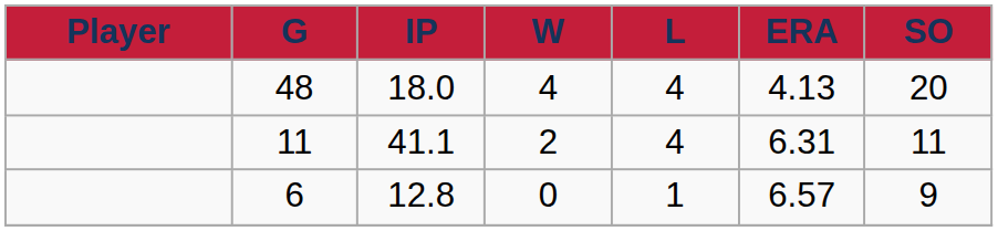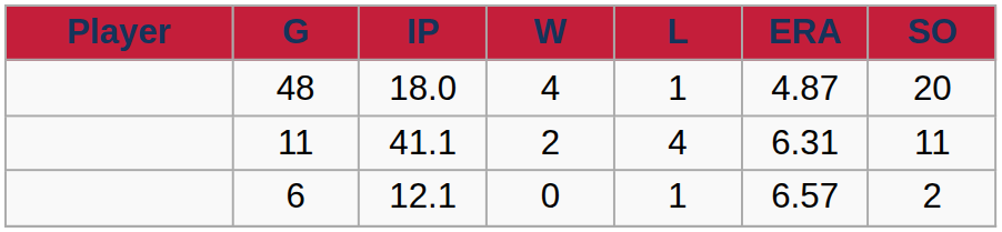48 | L: 4 -> 1
48 | ERA: 4.13 -> 4.87
6 | IP: 12.8 -> 12.1
6 | SO: 9 -> 2
